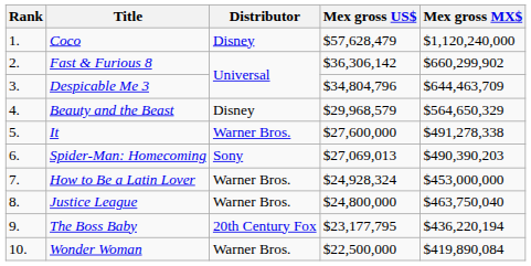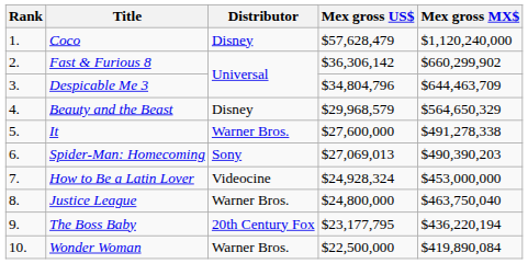How to Be a Latin Lover | Distributor: Warner Bros. -> Videocine
